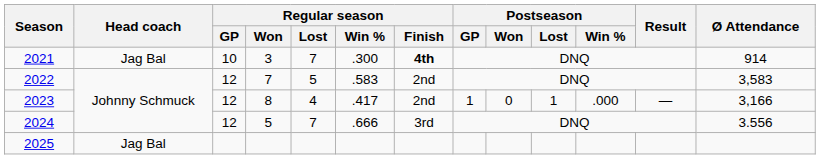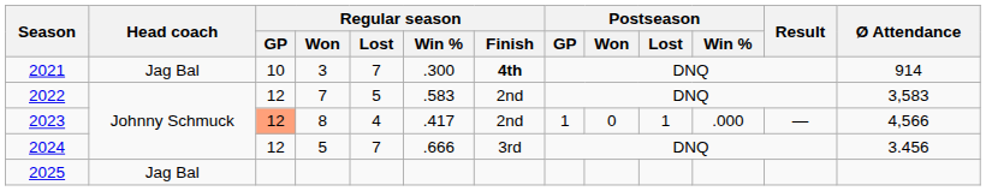2023 | Regular season / GP: no background -> lightsalmon background
2023 | Ø Attendance: 3,166 -> 4,566
2024 | Ø Attendance: 3.556 -> 3.456
